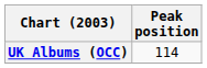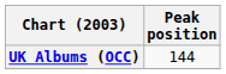UK Albums (OCC) | Peak position: 114 -> 144
